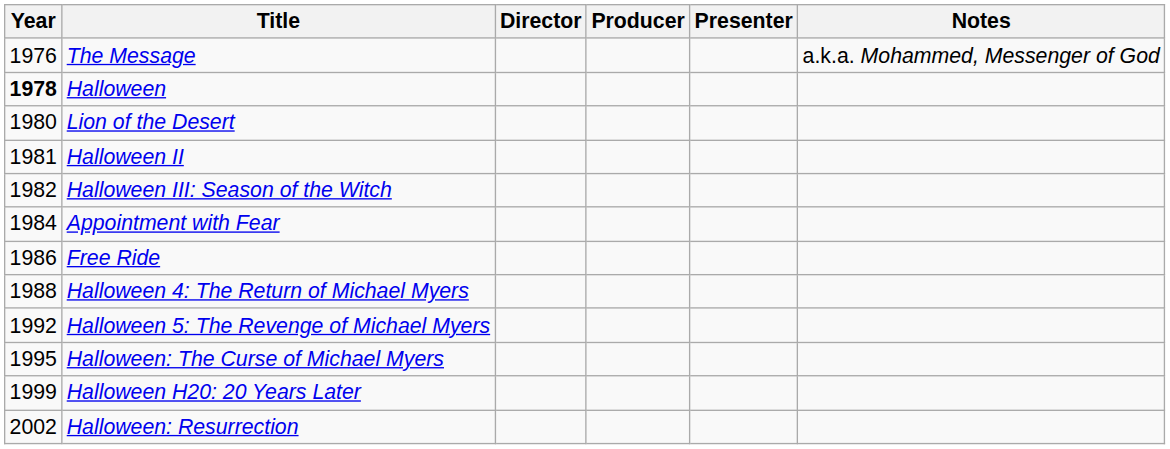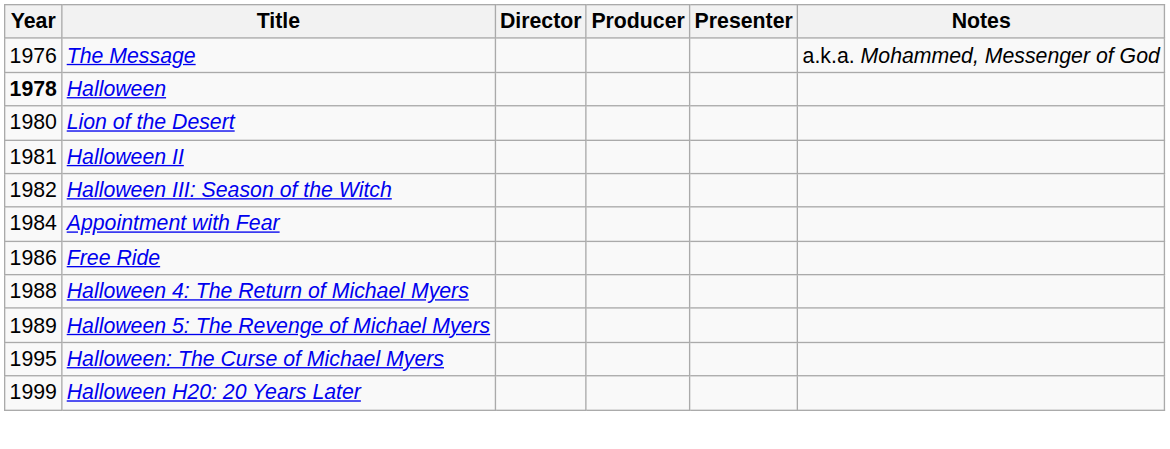Halloween 5: The Revenge of Michael Myers | Year: 1992 -> 1989
- row: 2002 | Halloween: Resurrection
